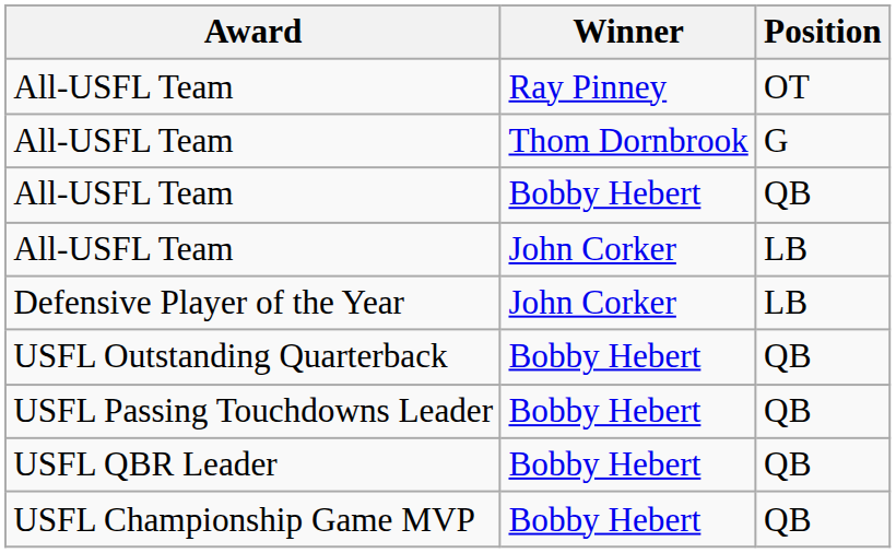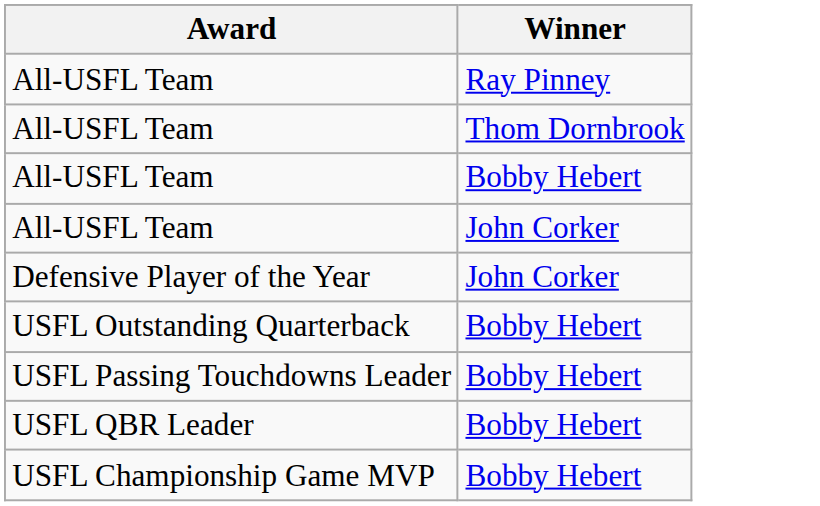- column: Position | OT | G | QB | LB | LB | QB | QB | QB | QB
